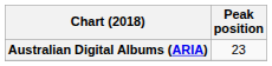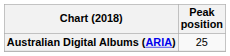Australian Digital Albums (ARIA) | Peak position: 23 -> 25
